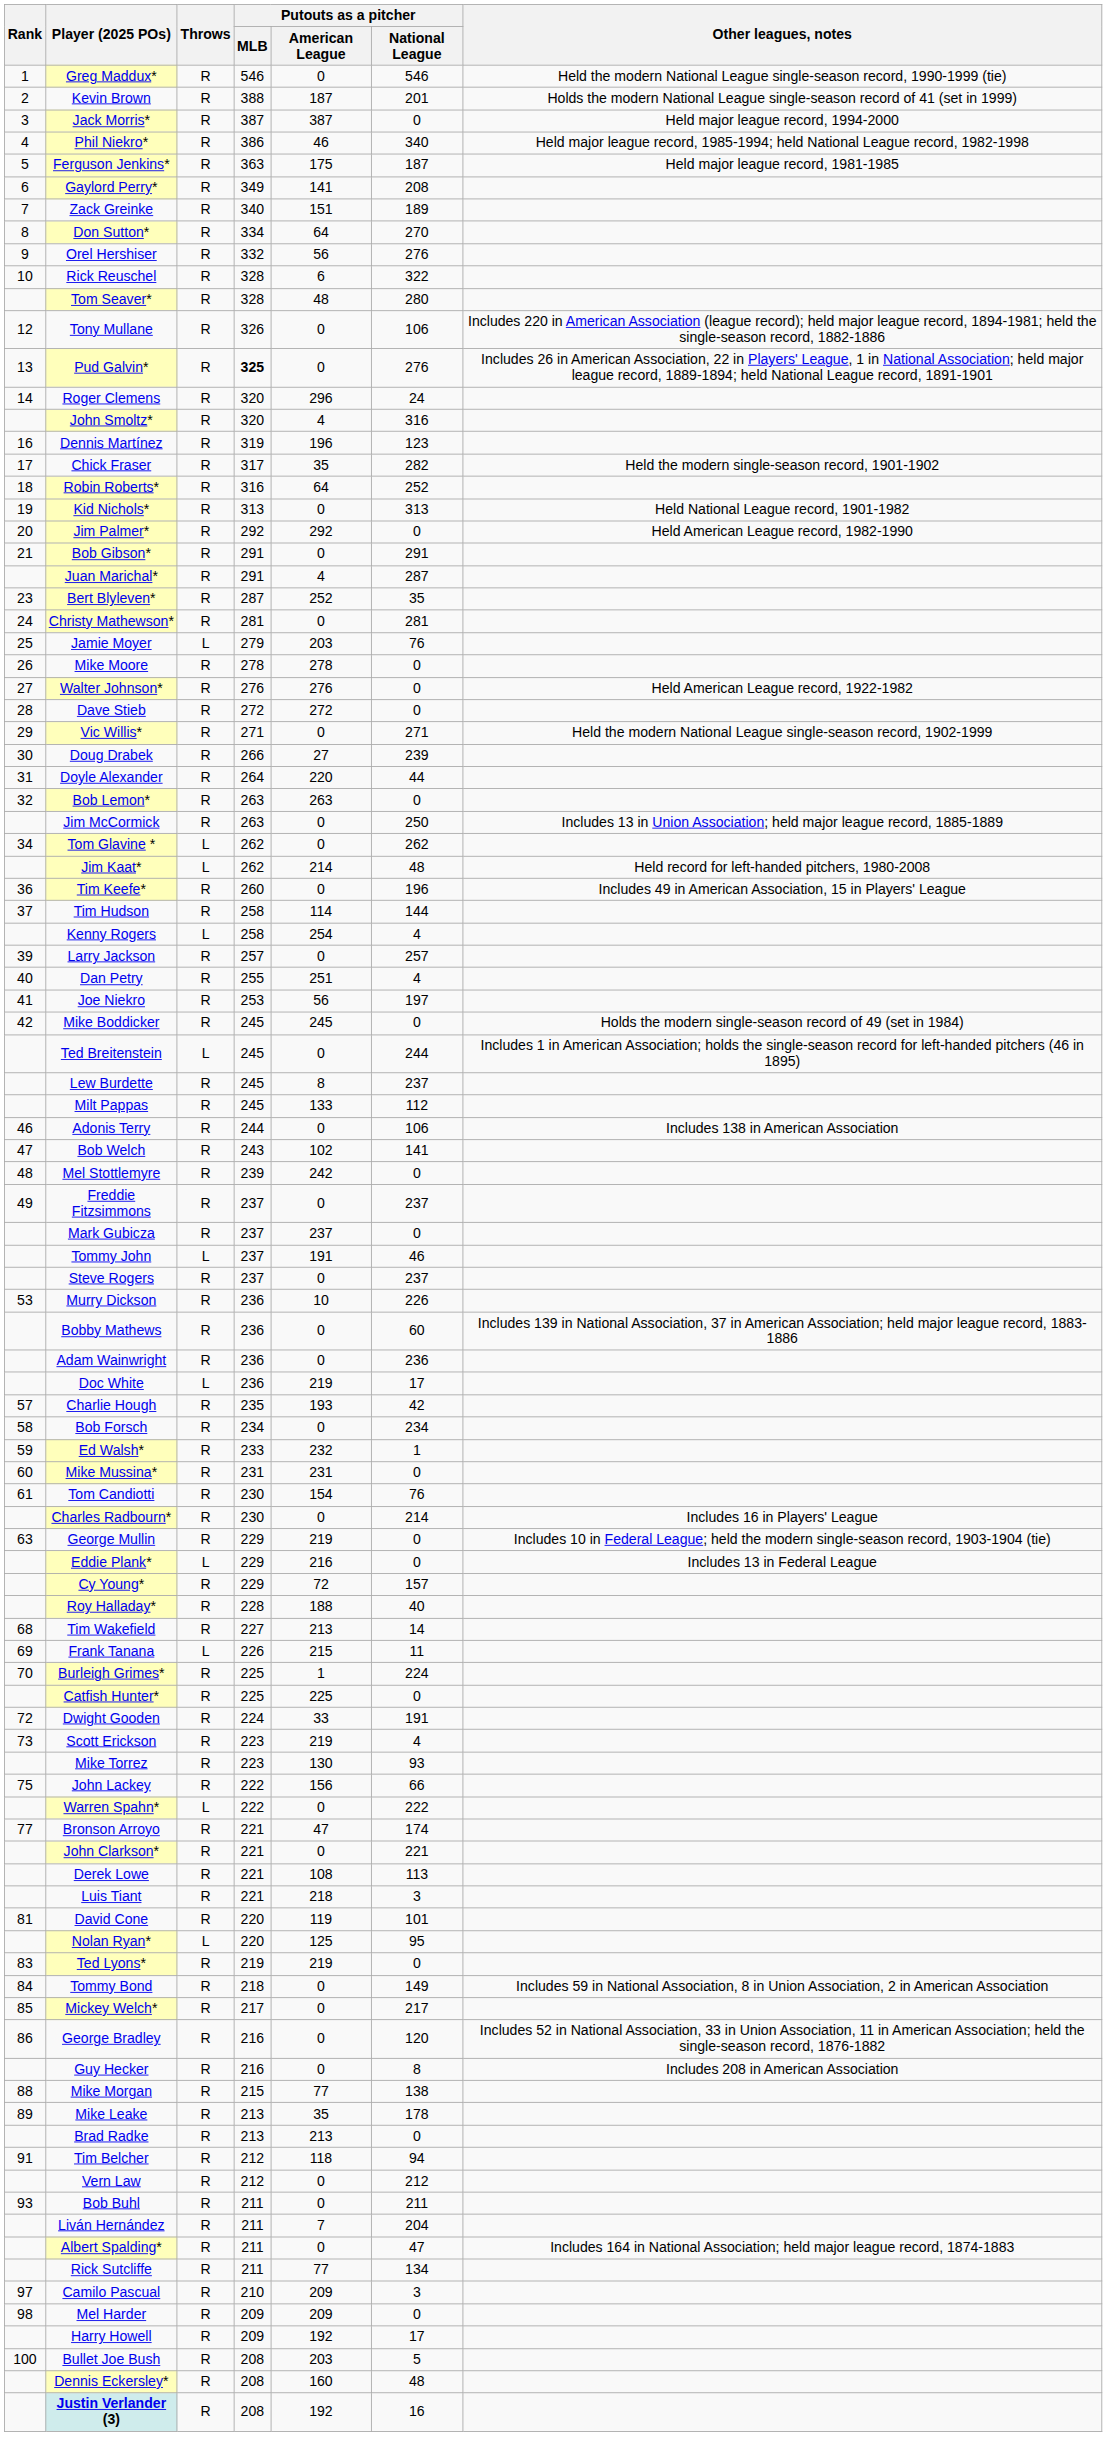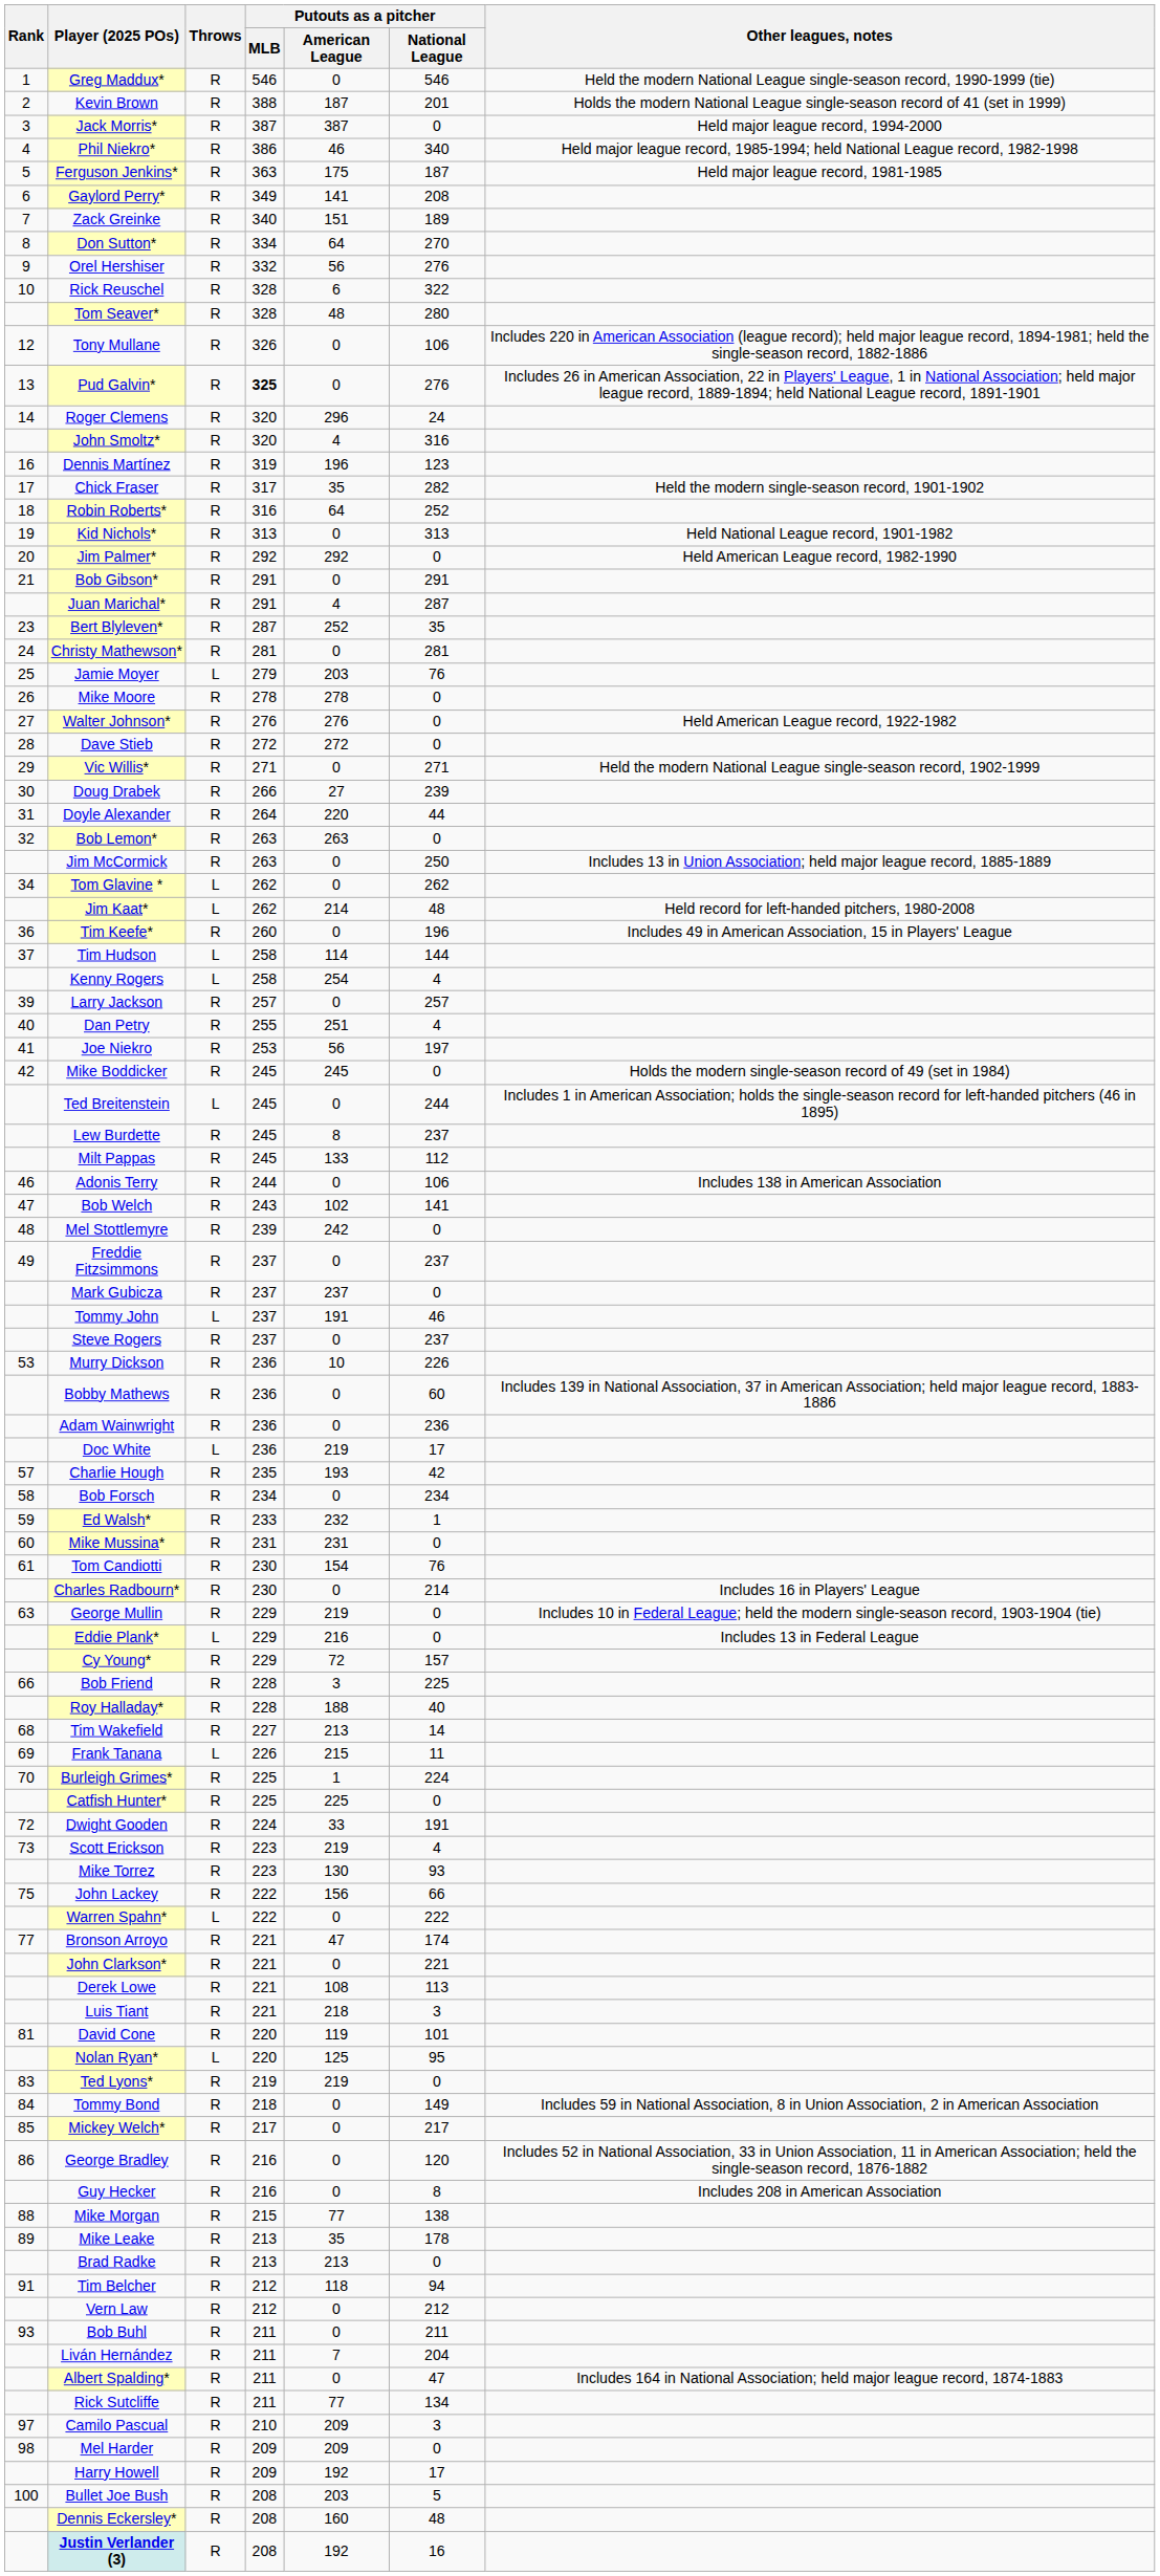Tim Hudson | Throws: R -> L
+ row: 66 | Bob Friend | R | 228 | 3 | 225
